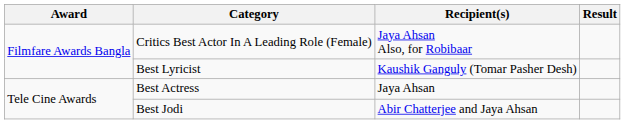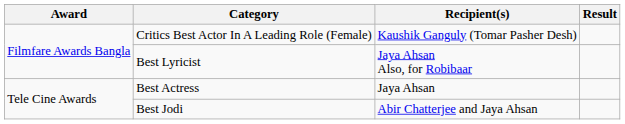Critics Best Actor In A Leading Role (Female) | Recipient(s): Jaya Ahsan Also, for Robibaar -> Kaushik Ganguly (Tomar Pasher Desh)
Best Lyricist | Recipient(s): Kaushik Ganguly (Tomar Pasher Desh) -> Jaya Ahsan Also, for Robibaar
